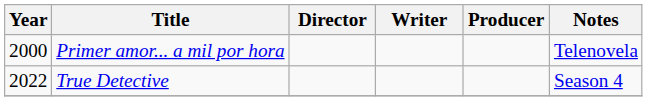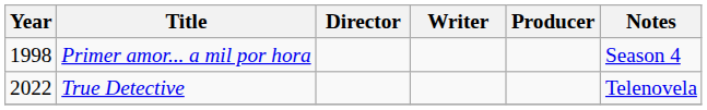Primer amor... a mil por hora | Year: 2000 -> 1998
Primer amor... a mil por hora | Notes: Telenovela -> Season 4
True Detective | Notes: Season 4 -> Telenovela
